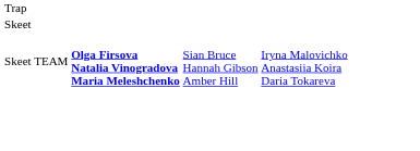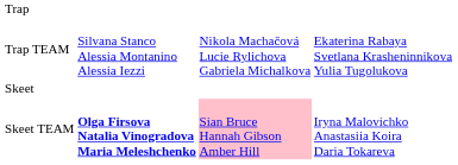+ row: Trap TEAM | Silvana Stanco Alessia Montanino Alessia Iezzi | Nikola Machačová Lucie Rylichova Gabriela Michalkova | Ekaterina Rabaya Svetlana Krasheninnikova Yulia Tugolukova
Skeet TEAM | column 3: no background -> pink background
